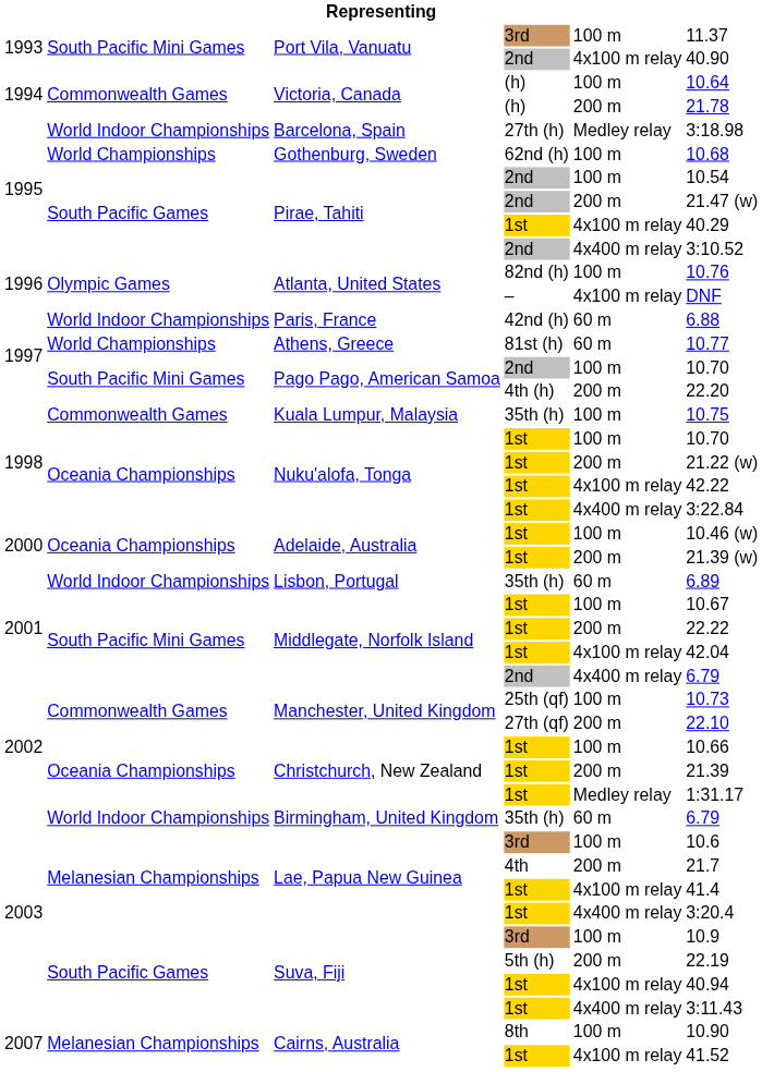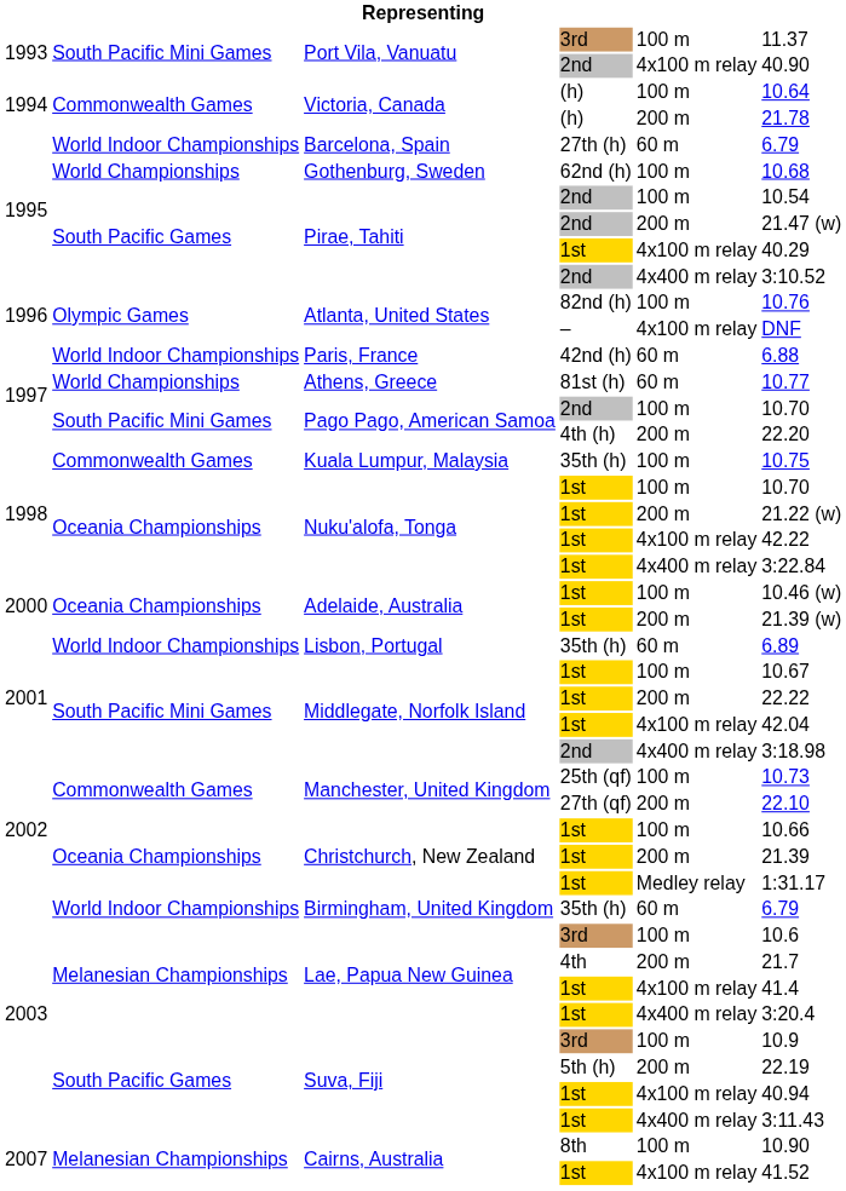Barcelona, Spain | column 5: Medley relay -> 60 m
Barcelona, Spain | column 6: 3:18.98 -> 6.79
Middlegate, Norfolk Island / 2nd | column 6: 6.79 -> 3:18.98
